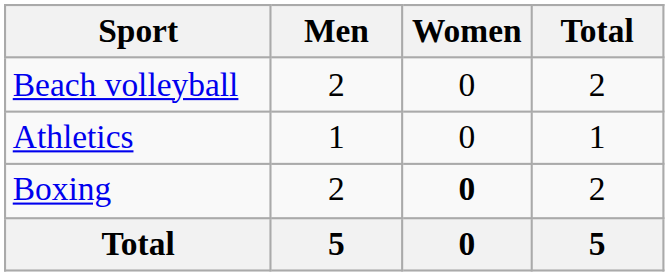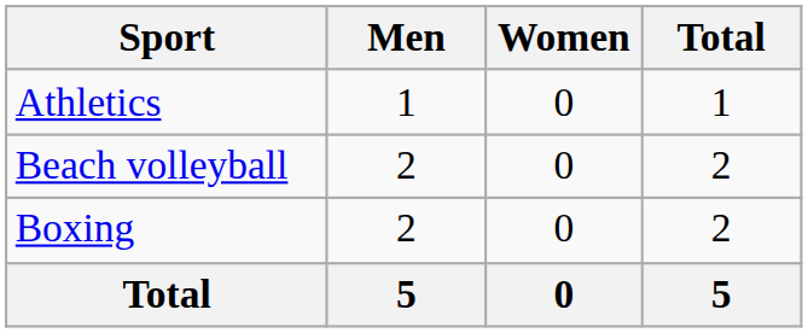rows swapped: Athletics <-> Beach volleyball
Boxing | Women: bold -> normal
